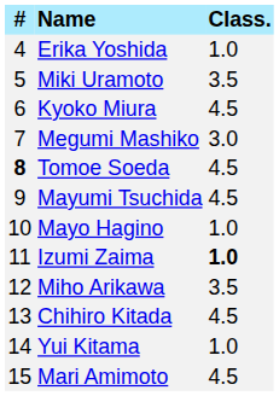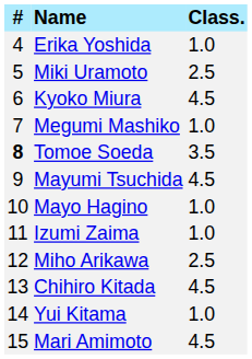Miki Uramoto | Class.: 3.5 -> 2.5
Megumi Mashiko | Class.: 3.0 -> 1.0
Tomoe Soeda | Class.: 4.5 -> 3.5
Izumi Zaima | Class.: bold -> normal
Miho Arikawa | Class.: 3.5 -> 2.5
